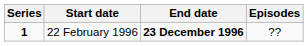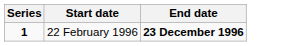- column: Episodes | ??
